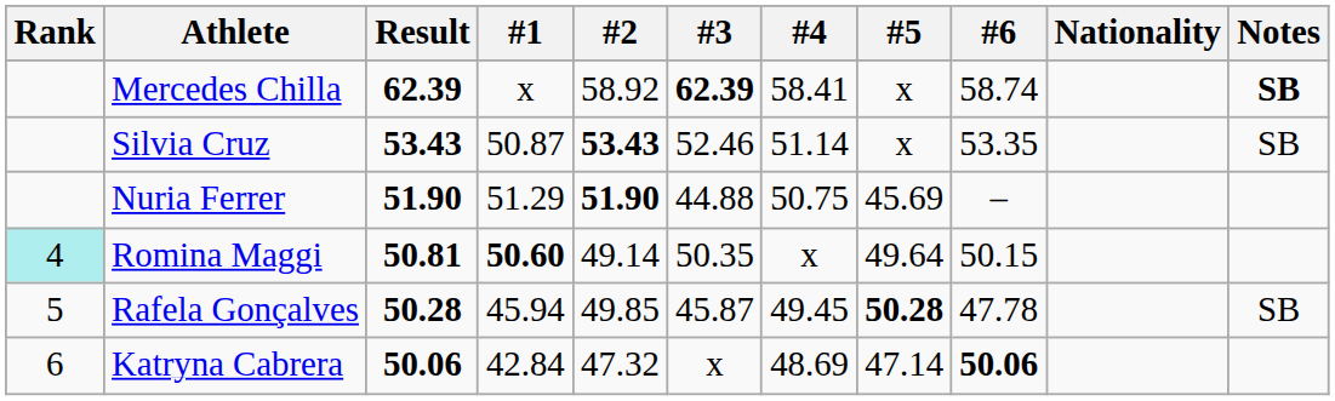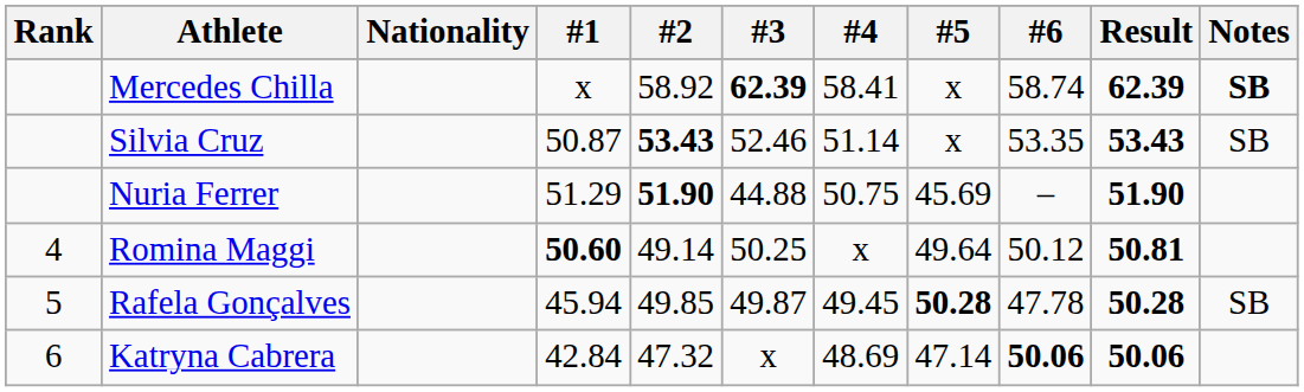columns swapped: Nationality <-> Result
Romina Maggi | Rank: paleturquoise background -> no background
Romina Maggi | #3: 50.35 -> 50.25
Romina Maggi | #6: 50.15 -> 50.12
Rafela Gonçalves | #3: 45.87 -> 49.87
